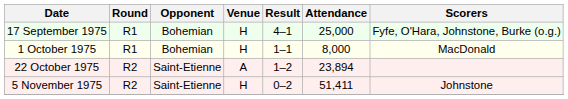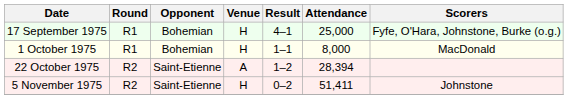22 October 1975 | Attendance: 23,894 -> 28,394
